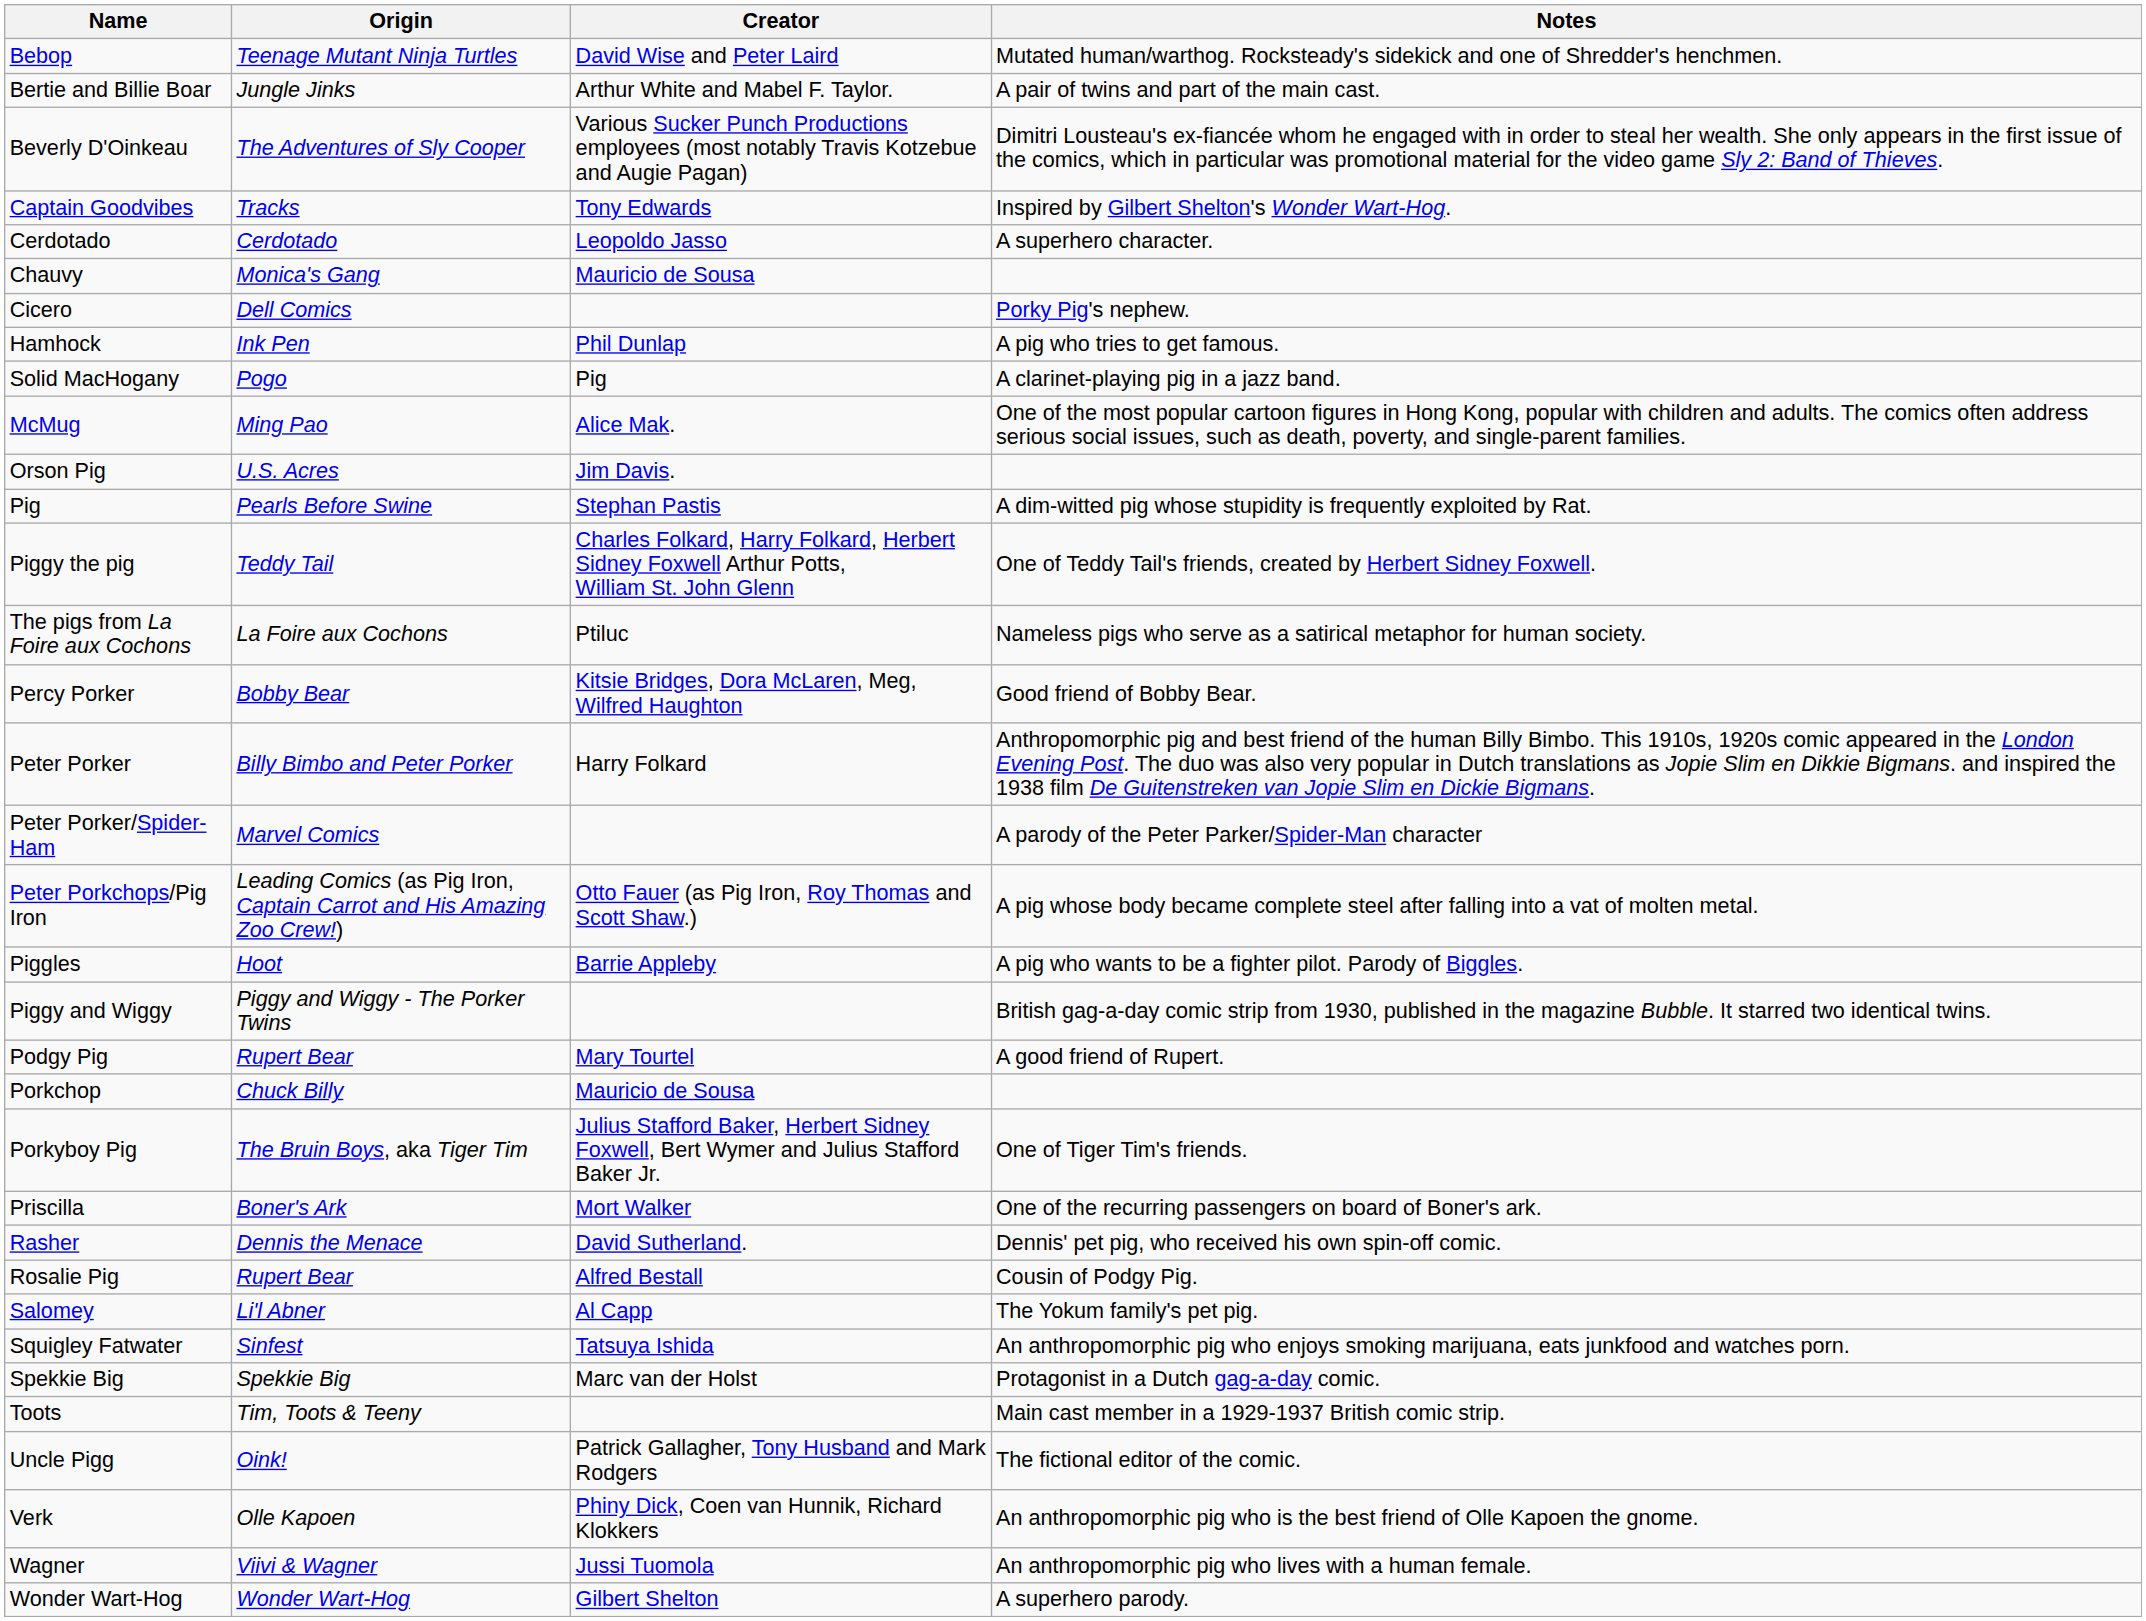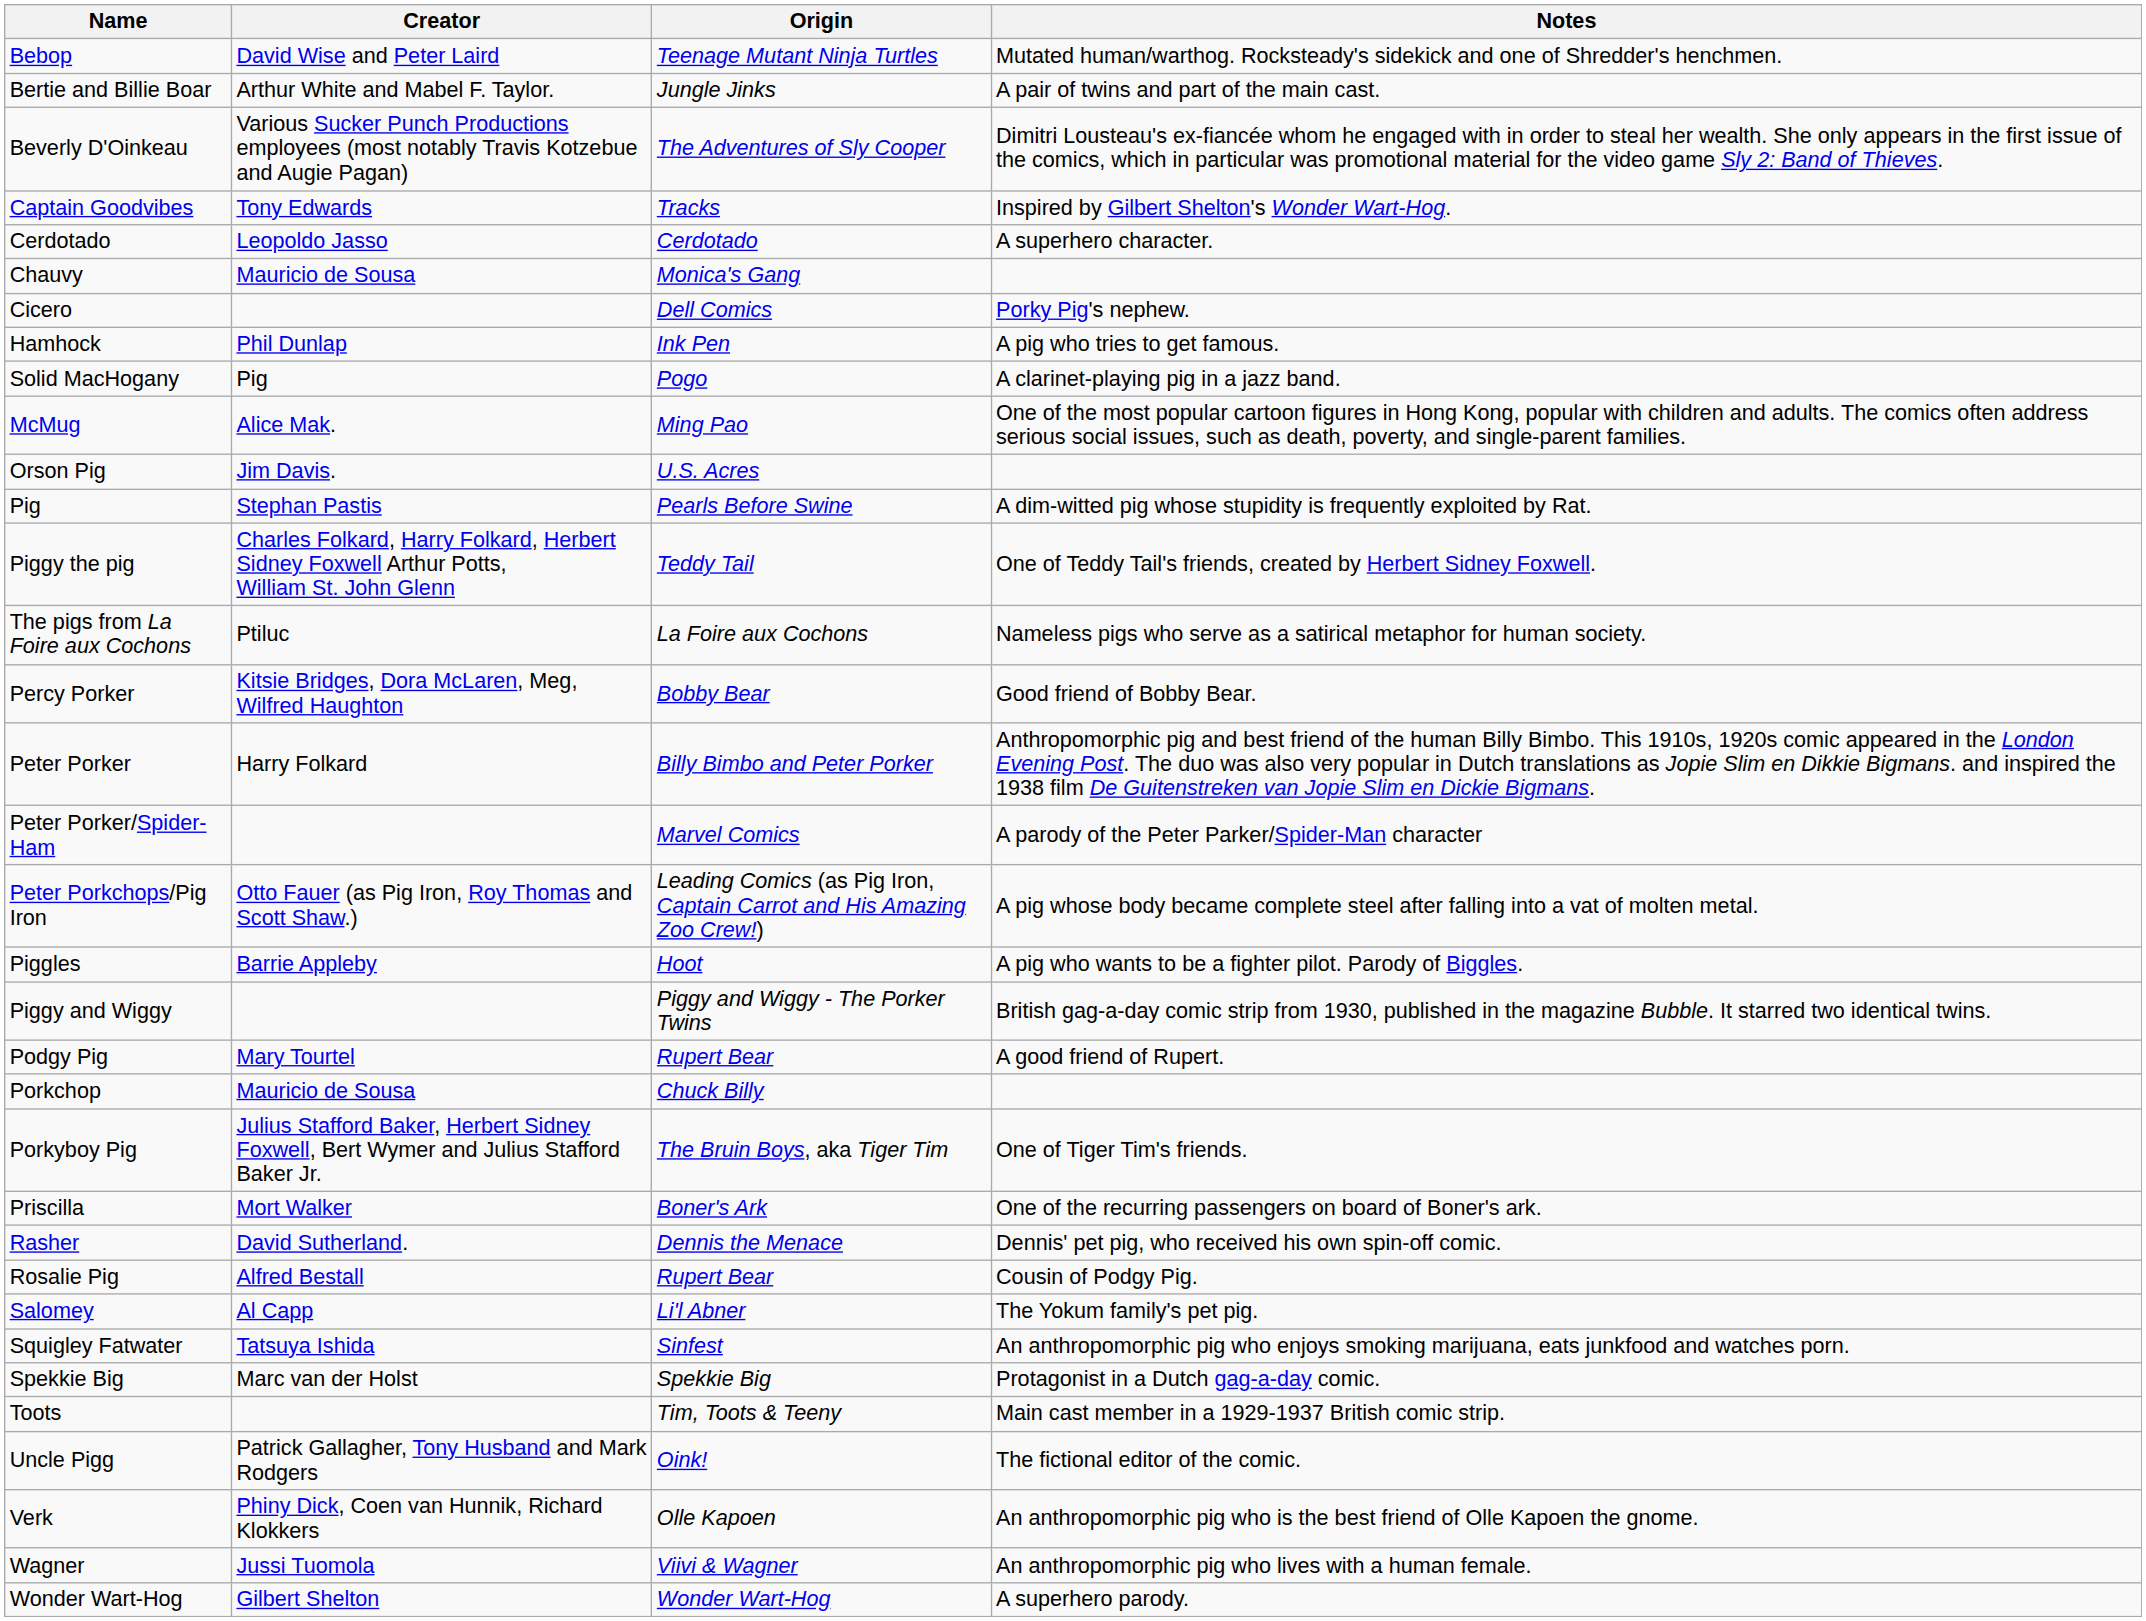columns swapped: Origin <-> Creator
